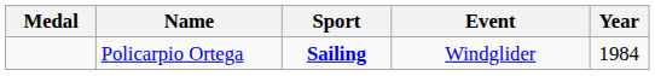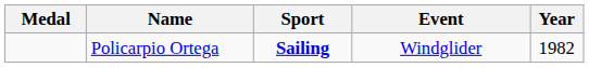Policarpio Ortega | Year: 1984 -> 1982
